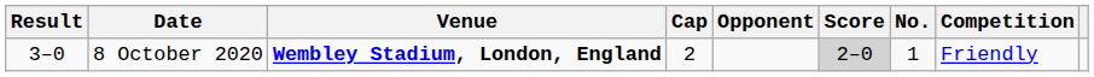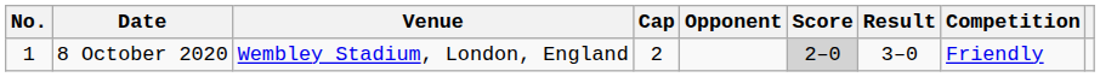columns swapped: No. <-> Result
8 October 2020 | Venue: bold -> normal
